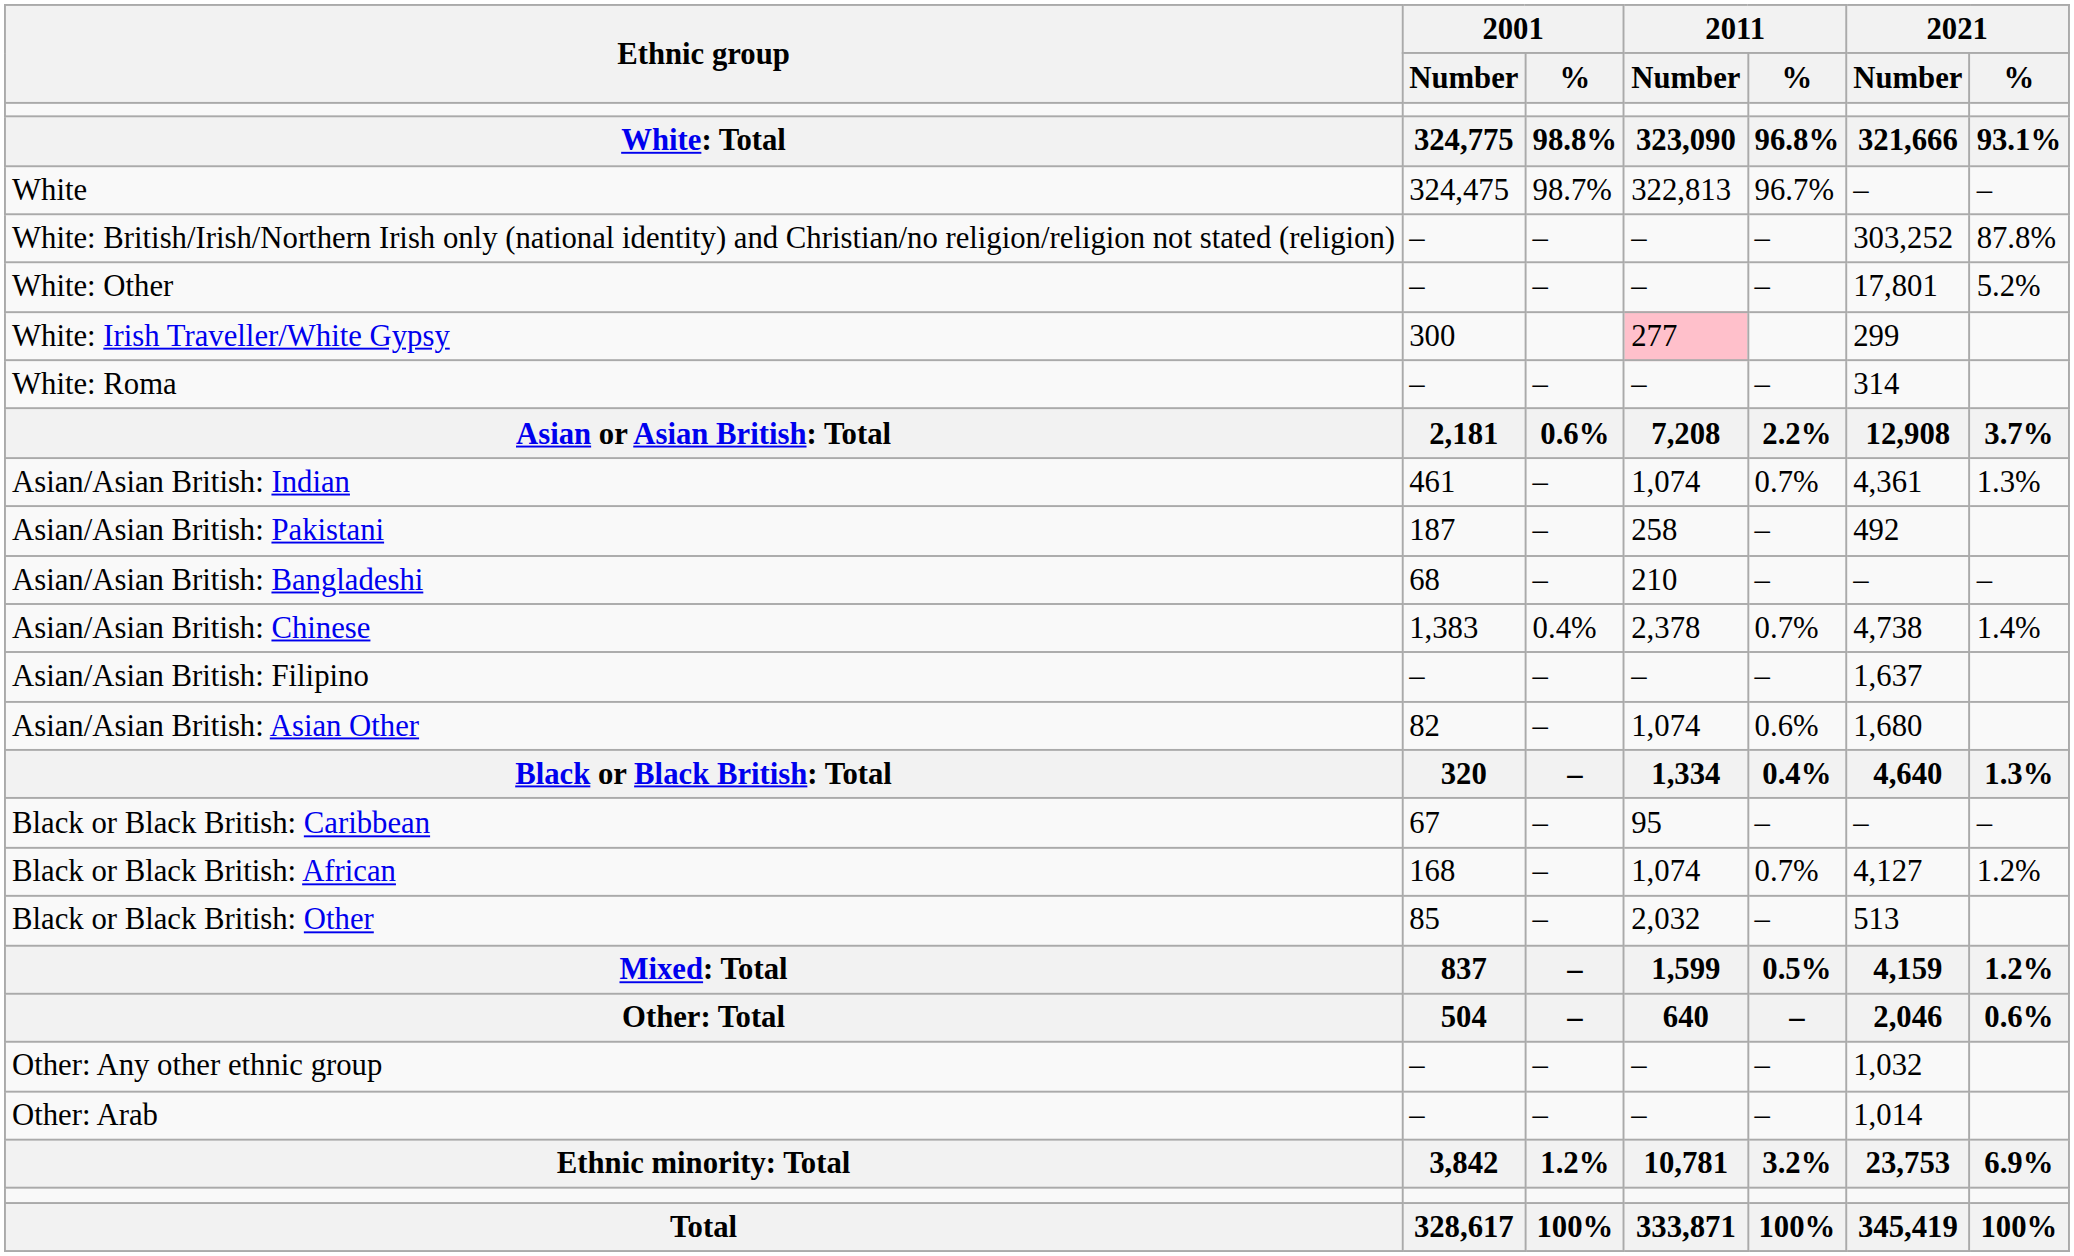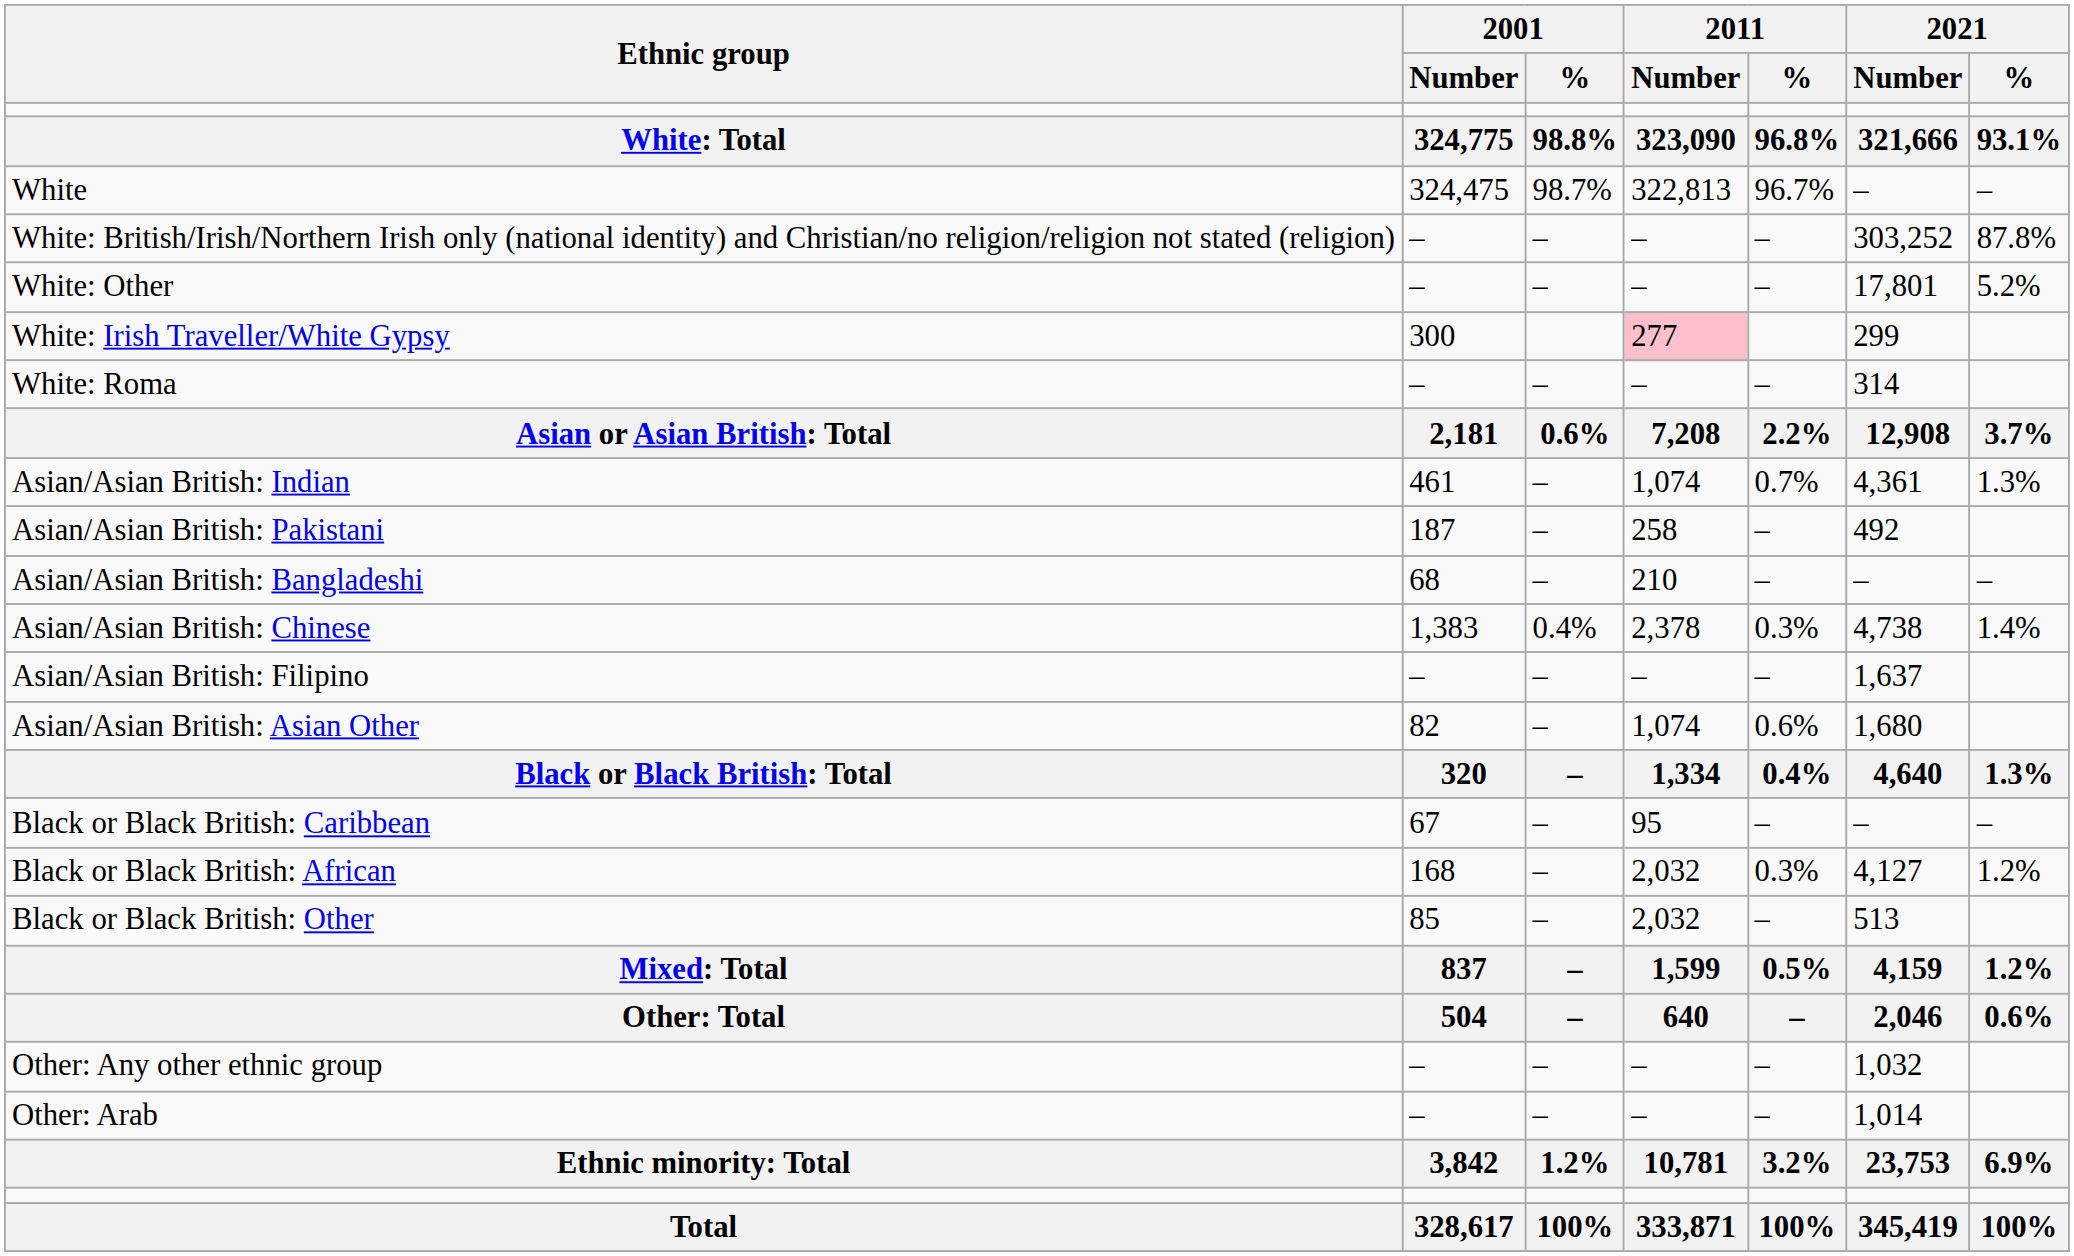Asian/Asian British: Chinese | 2011 / %: 0.7% -> 0.3%
Black or Black British: African | 2011 / Number: 1,074 -> 2,032
Black or Black British: African | 2011 / %: 0.7% -> 0.3%
